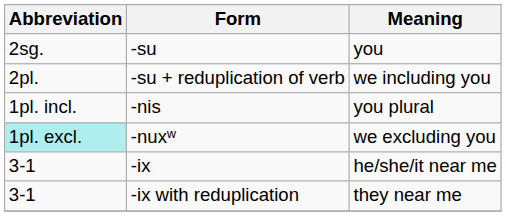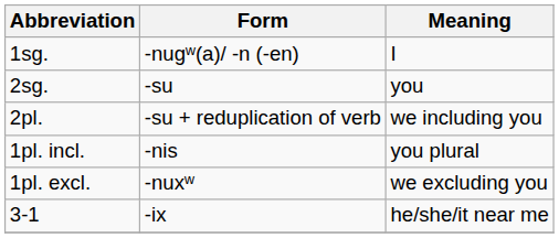+ row: 1sg. | -nugʷ(a)/ -n (-en) | I
-nuxʷ | Abbreviation: paleturquoise background -> no background
- row: 3-1 | -ix with reduplication | they near me
